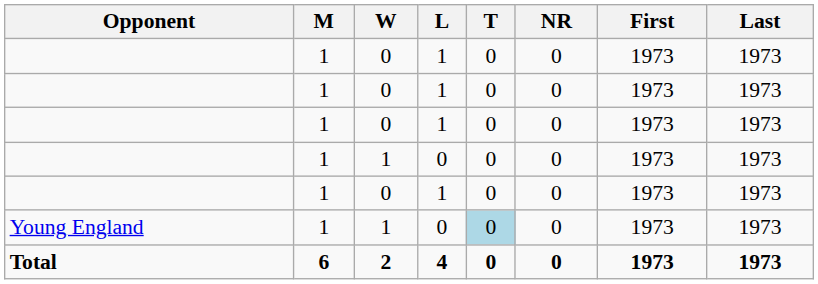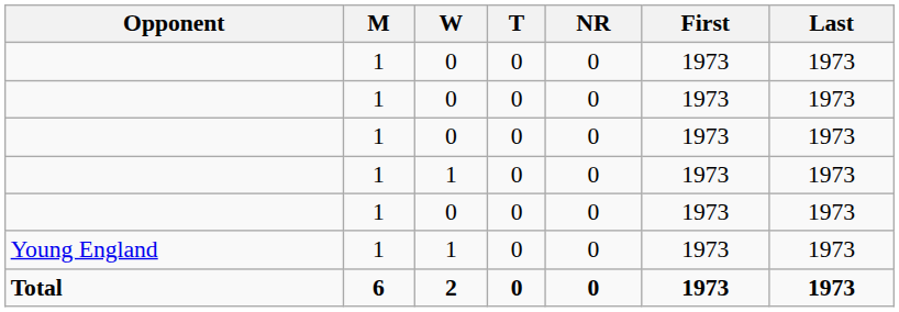- column: L | 1 | 1 | 1 | 0 | 1 | 0 | 4
Young England | T: lightblue background -> no background
